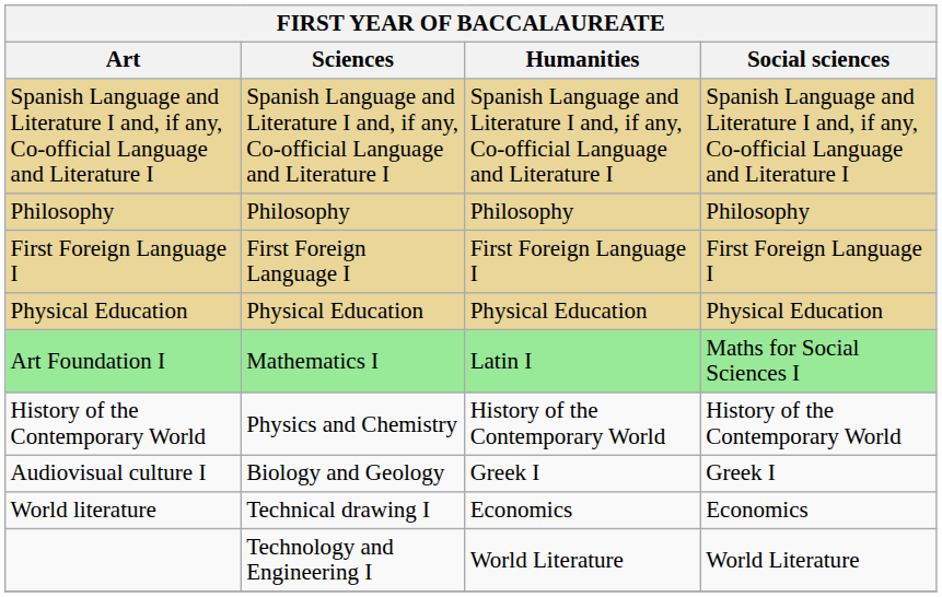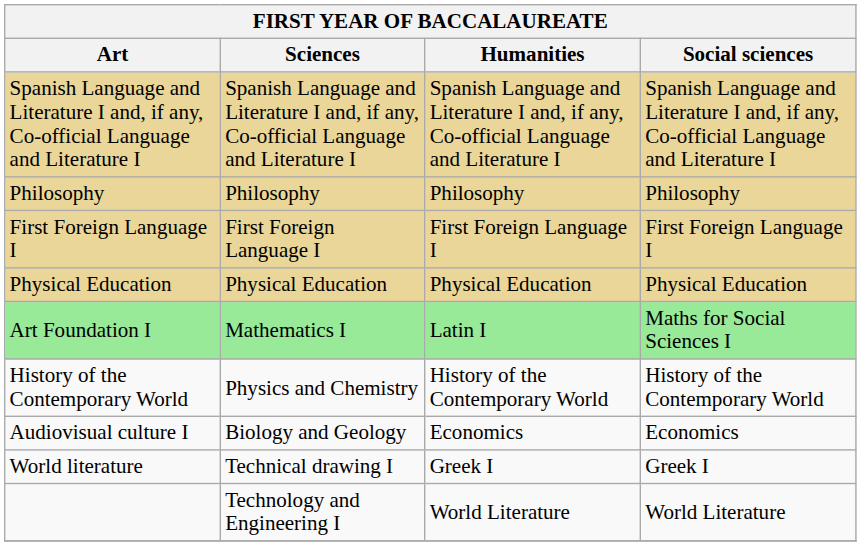Audiovisual culture I | Humanities: Greek I -> Economics
Audiovisual culture I | Social sciences: Greek I -> Economics
World literature | Humanities: Economics -> Greek I
World literature | Social sciences: Economics -> Greek I
